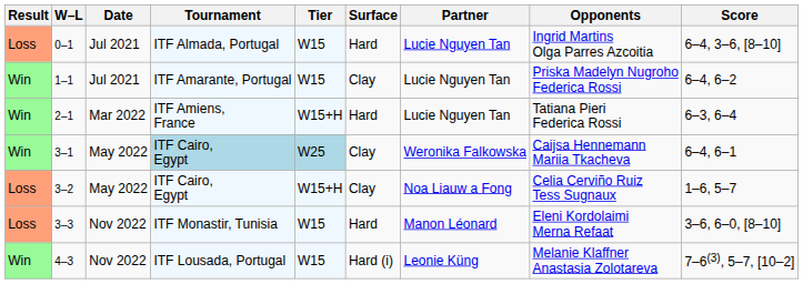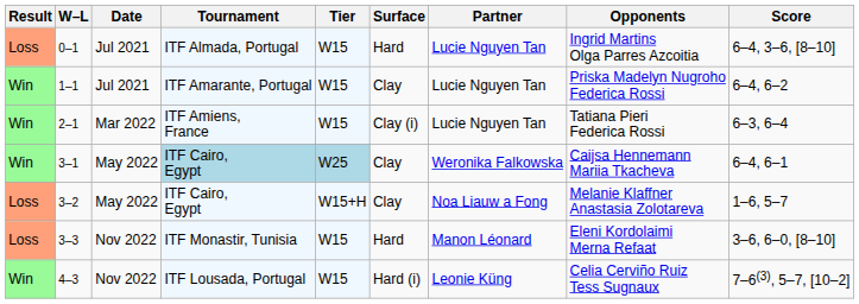2–1 | Tier: W15+H -> W15
2–1 | Surface: Hard -> Clay (i)
3–2 | Opponents: Celia Cerviño Ruiz Tess Sugnaux -> Melanie Klaffner Anastasia Zolotareva
4–3 | Opponents: Melanie Klaffner Anastasia Zolotareva -> Celia Cerviño Ruiz Tess Sugnaux
